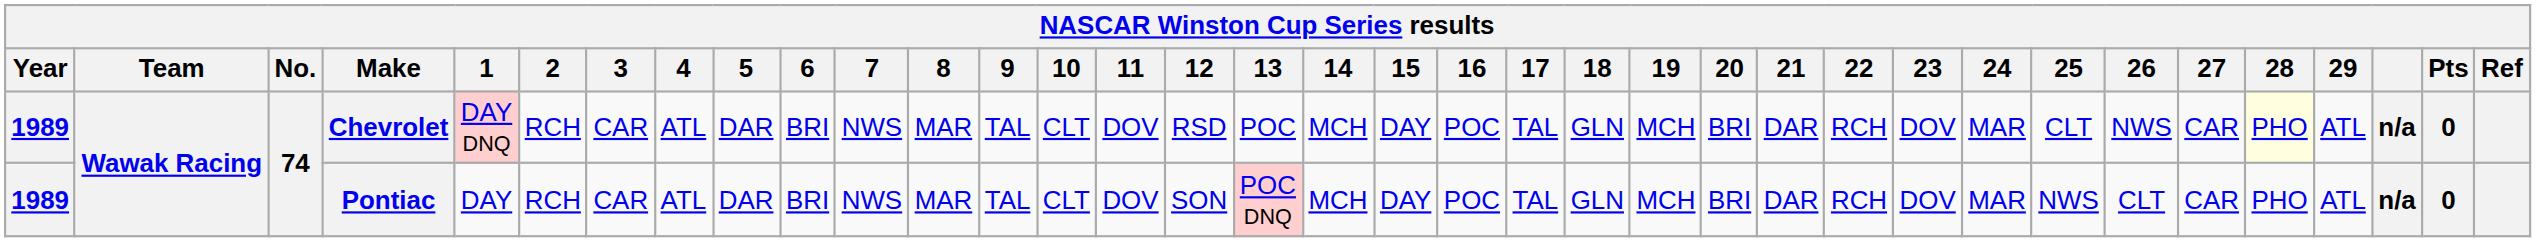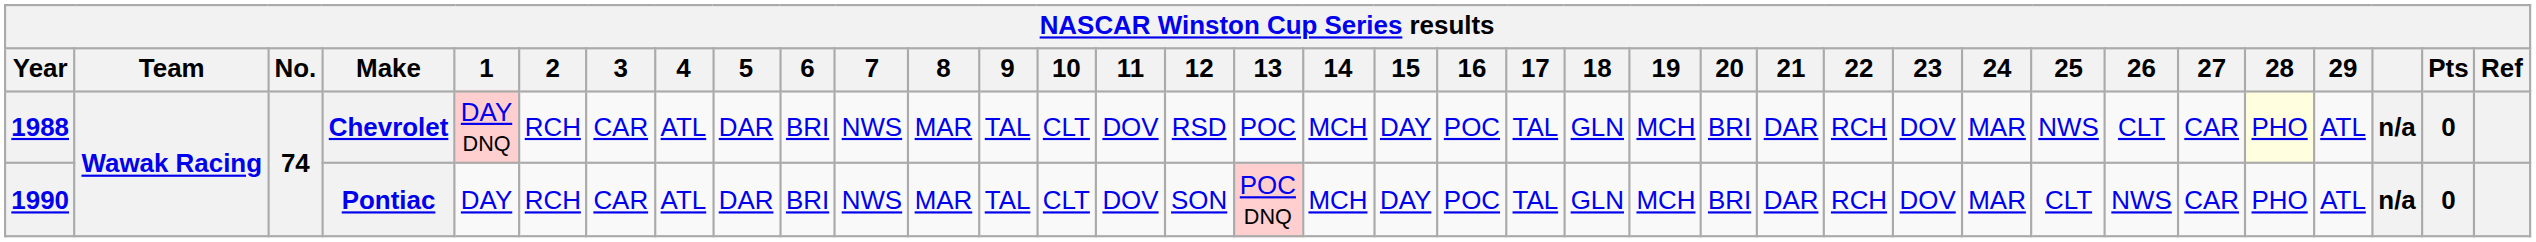Chevrolet | Year: 1989 -> 1988
Chevrolet | 25: CLT -> NWS
Chevrolet | 26: NWS -> CLT
Pontiac | Year: 1989 -> 1990
Pontiac | 25: NWS -> CLT
Pontiac | 26: CLT -> NWS
